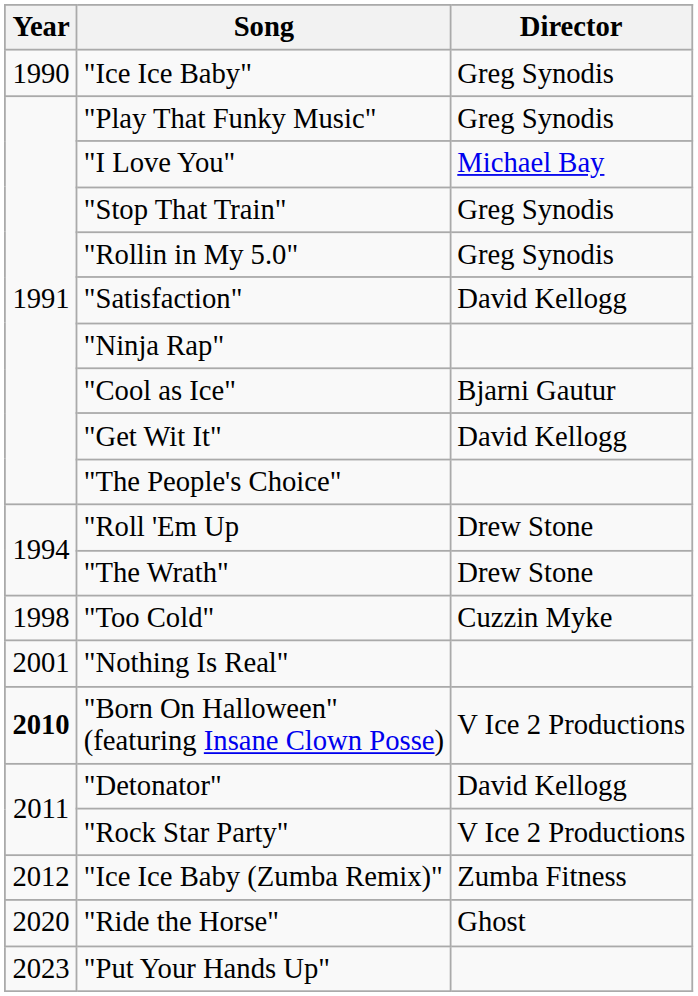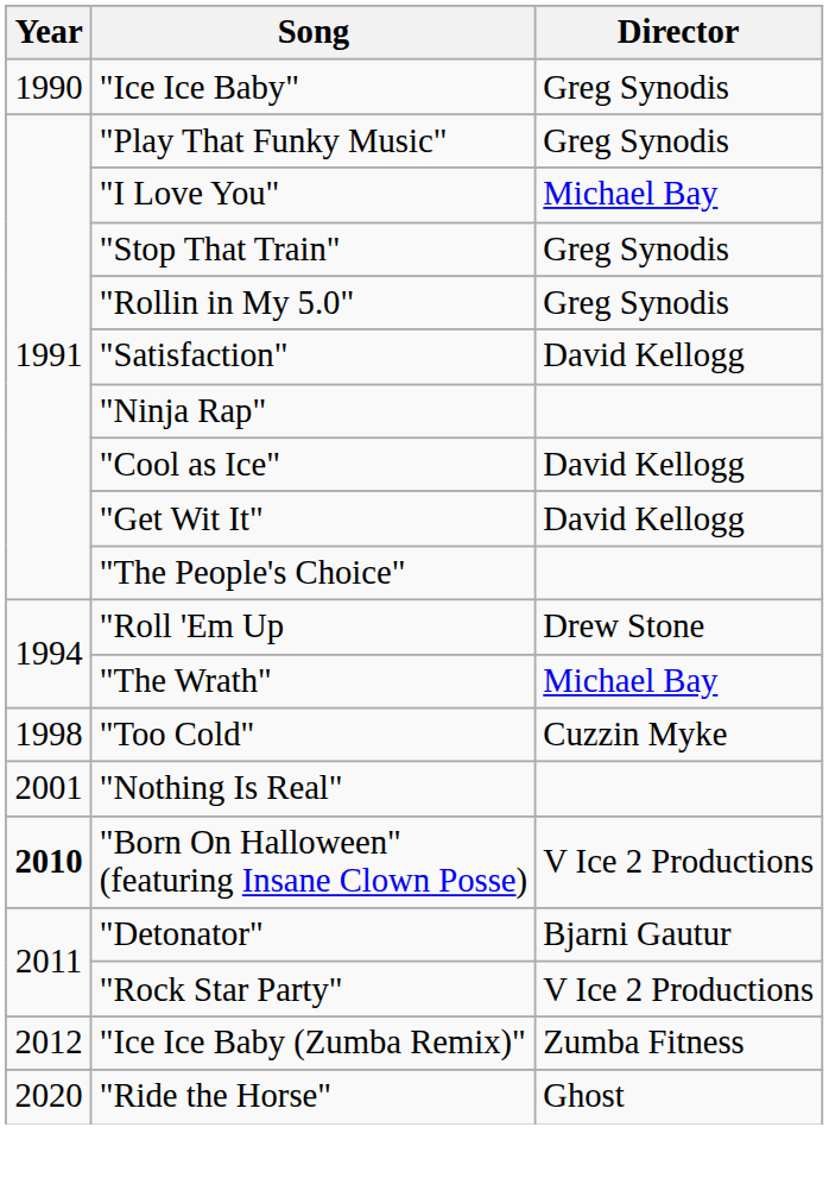"Cool as Ice" | Director: Bjarni Gautur -> David Kellogg
"The Wrath" | Director: Drew Stone -> Michael Bay
"Detonator" | Director: David Kellogg -> Bjarni Gautur
- row: 2023 | "Put Your Hands Up"
